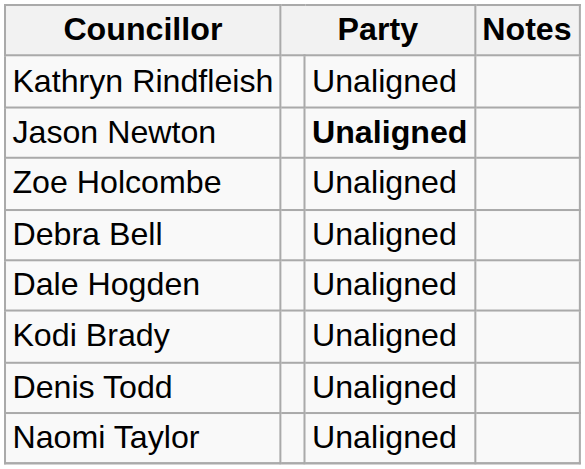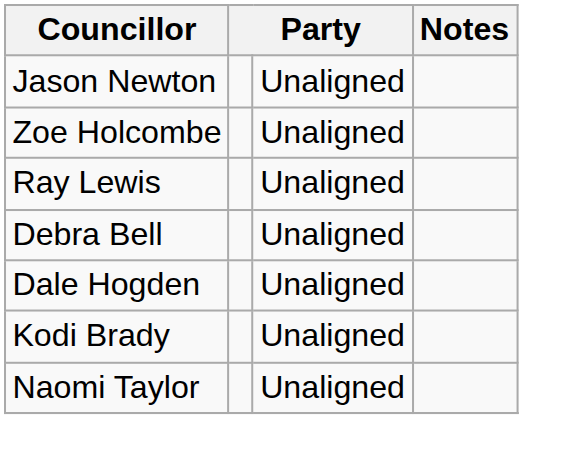- row: Kathryn Rindfleish | Unaligned
Jason Newton | column 3: bold -> normal
+ row: Ray Lewis | Unaligned
- row: Denis Todd | Unaligned
